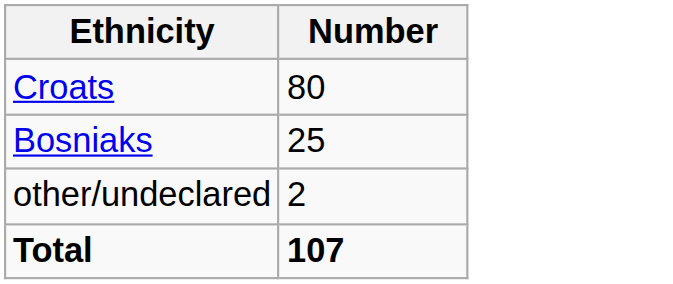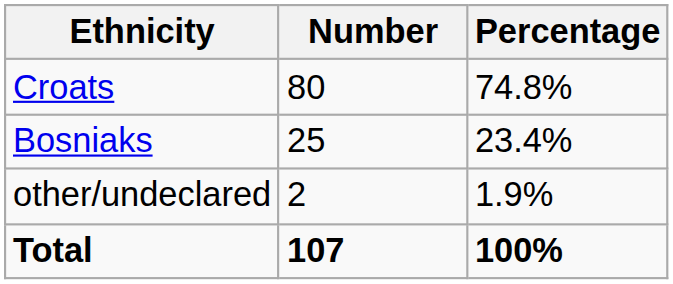+ column: Percentage | 74.8% | 23.4% | 1.9% | 100%
